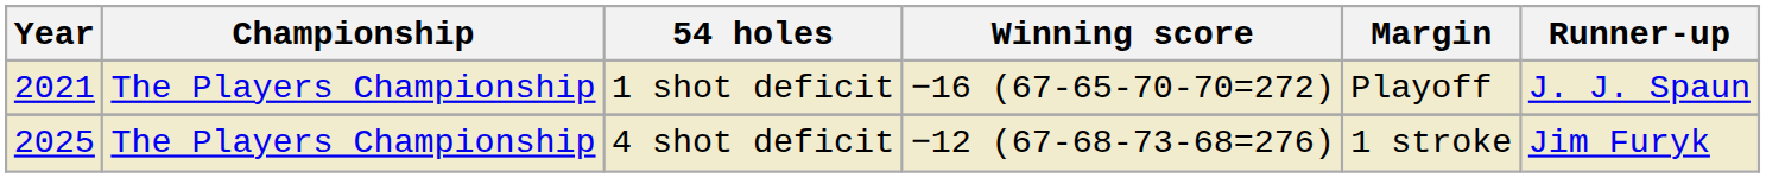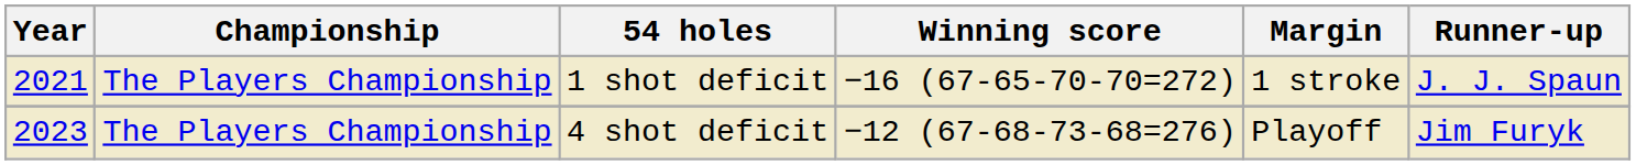1 shot deficit | Margin: Playoff -> 1 stroke
4 shot deficit | Year: 2025 -> 2023
4 shot deficit | Margin: 1 stroke -> Playoff
